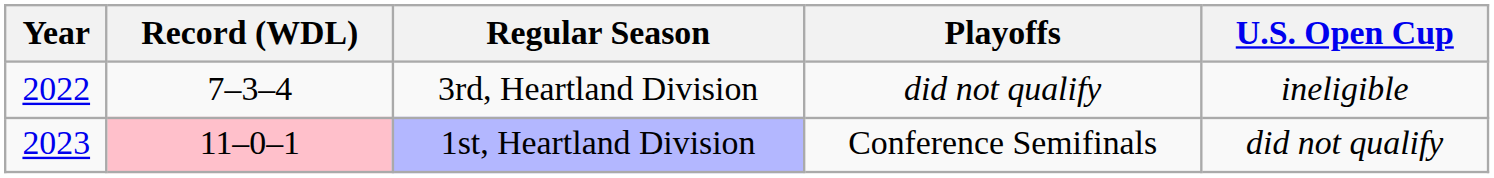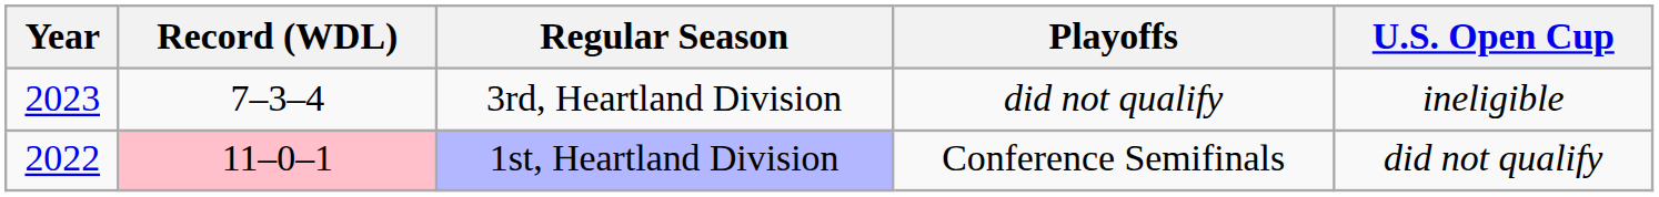3rd, Heartland Division | Year: 2022 -> 2023
1st, Heartland Division | Year: 2023 -> 2022
